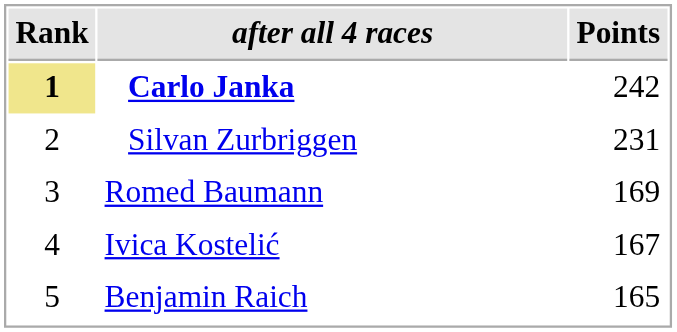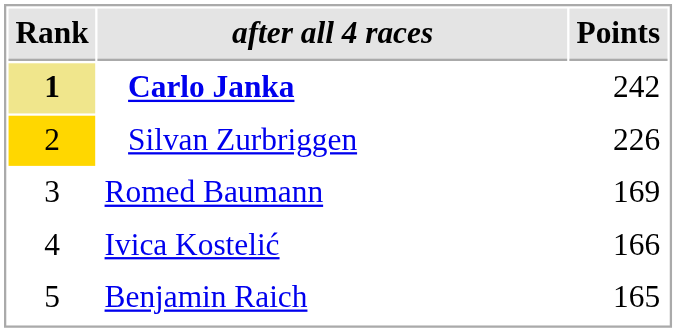Silvan Zurbriggen | Rank: no background -> gold background
Silvan Zurbriggen | Points: 231 -> 226
Ivica Kostelić | Points: 167 -> 166
